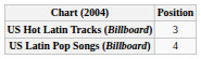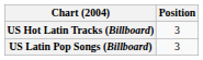US Latin Pop Songs (Billboard) | Position: 4 -> 3
